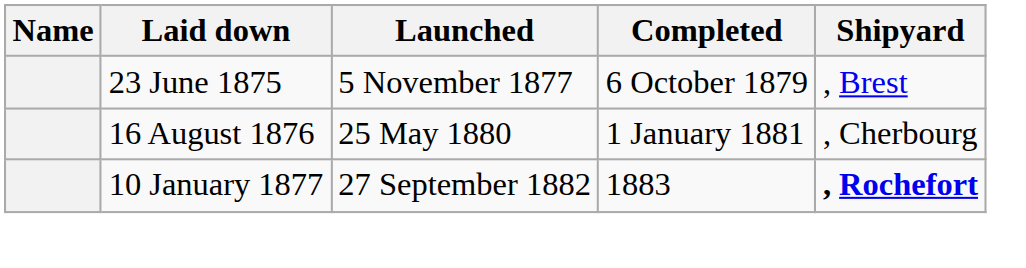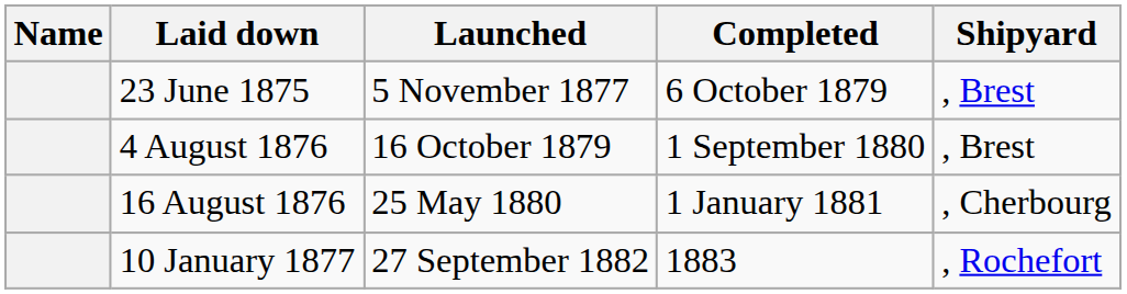+ row: 4 August 1876 | 16 October 1879 | 1 September 1880 | , Brest
10 January 1877 | Shipyard: bold -> normal
